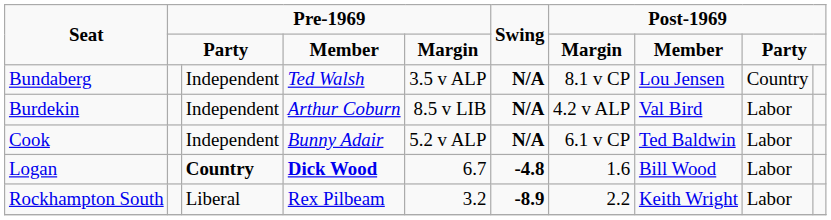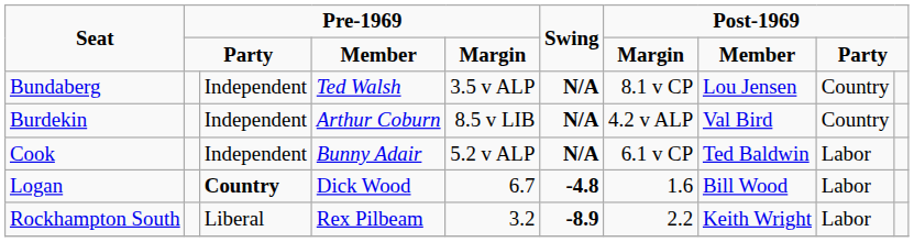Burdekin | column 9: Labor -> Country
Logan | column 4: bold -> normal
